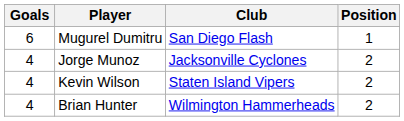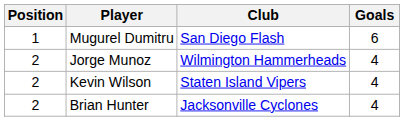columns swapped: Position <-> Goals
Jorge Munoz | Club: Jacksonville Cyclones -> Wilmington Hammerheads
Brian Hunter | Club: Wilmington Hammerheads -> Jacksonville Cyclones
